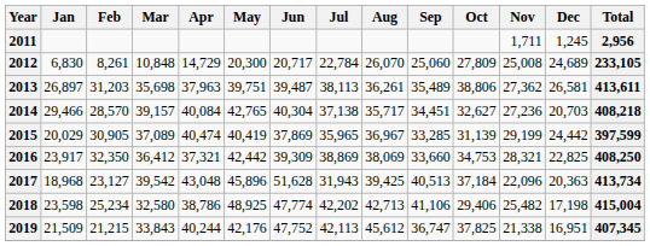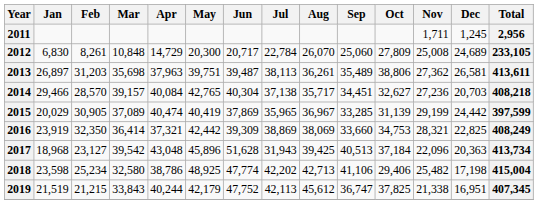2016 | Jan: 23,917 -> 23,919
2016 | Mar: 36,412 -> 36,414
2016 | Total: 408,250 -> 408,249
2019 | Jan: 21,509 -> 21,519
2019 | May: 42,176 -> 42,179
